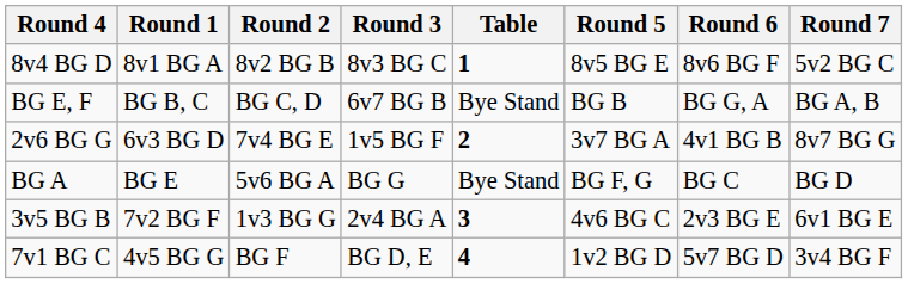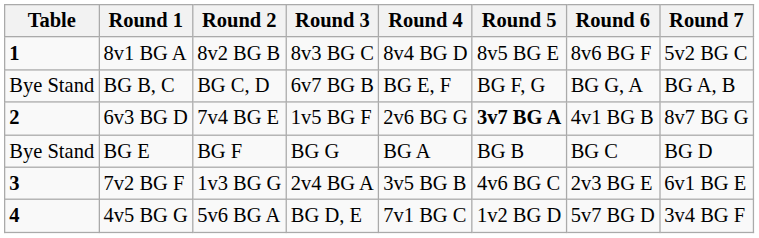columns swapped: Table <-> Round 4
BG B, C | Round 5: BG B -> BG F, G
6v3 BG D | Round 5: normal -> bold
BG E | Round 2: 5v6 BG A -> BG F
BG E | Round 5: BG F, G -> BG B
4v5 BG G | Round 2: BG F -> 5v6 BG A
